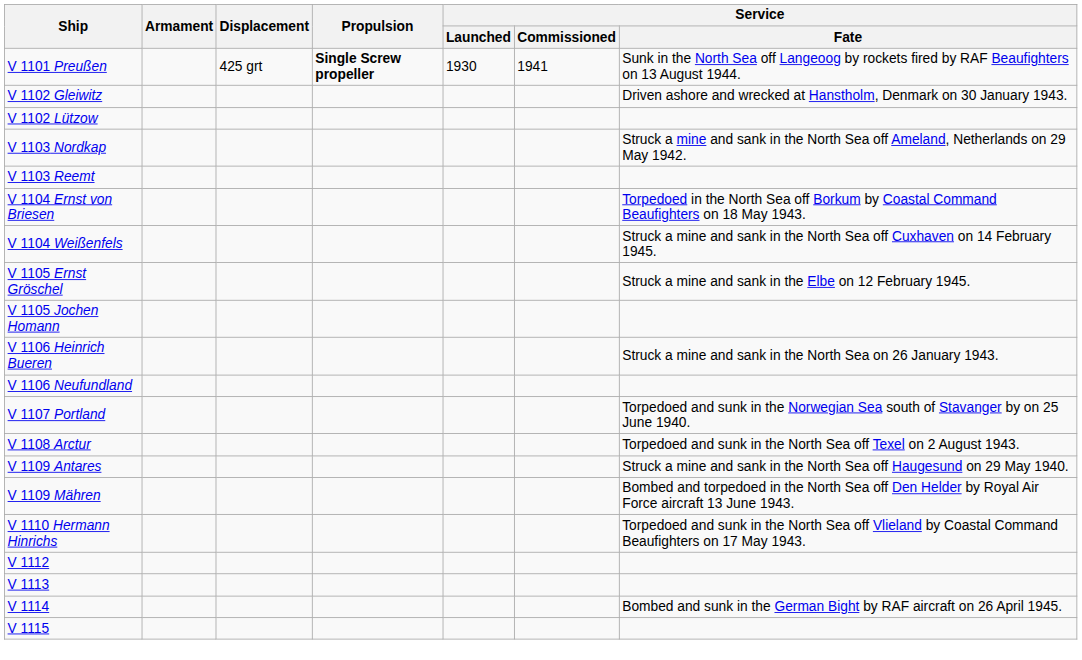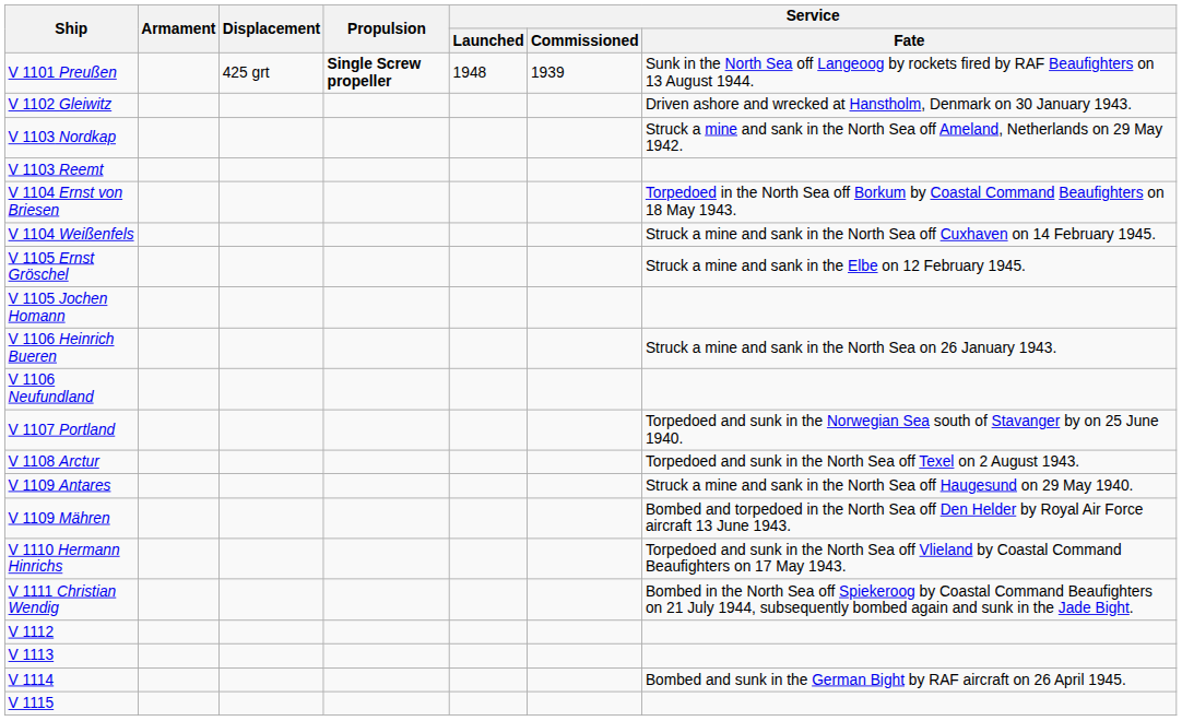V 1101 Preußen | Service / Launched: 1930 -> 1948
V 1101 Preußen | Service / Commissioned: 1941 -> 1939
- row: V 1102 Lützow
+ row: V 1111 Christian Wendig | Bombed in the North Sea off Spiekeroog by Coastal Command Beaufighters on 21 July 1944, subsequently bombed again and sunk in the Jade Bight.
